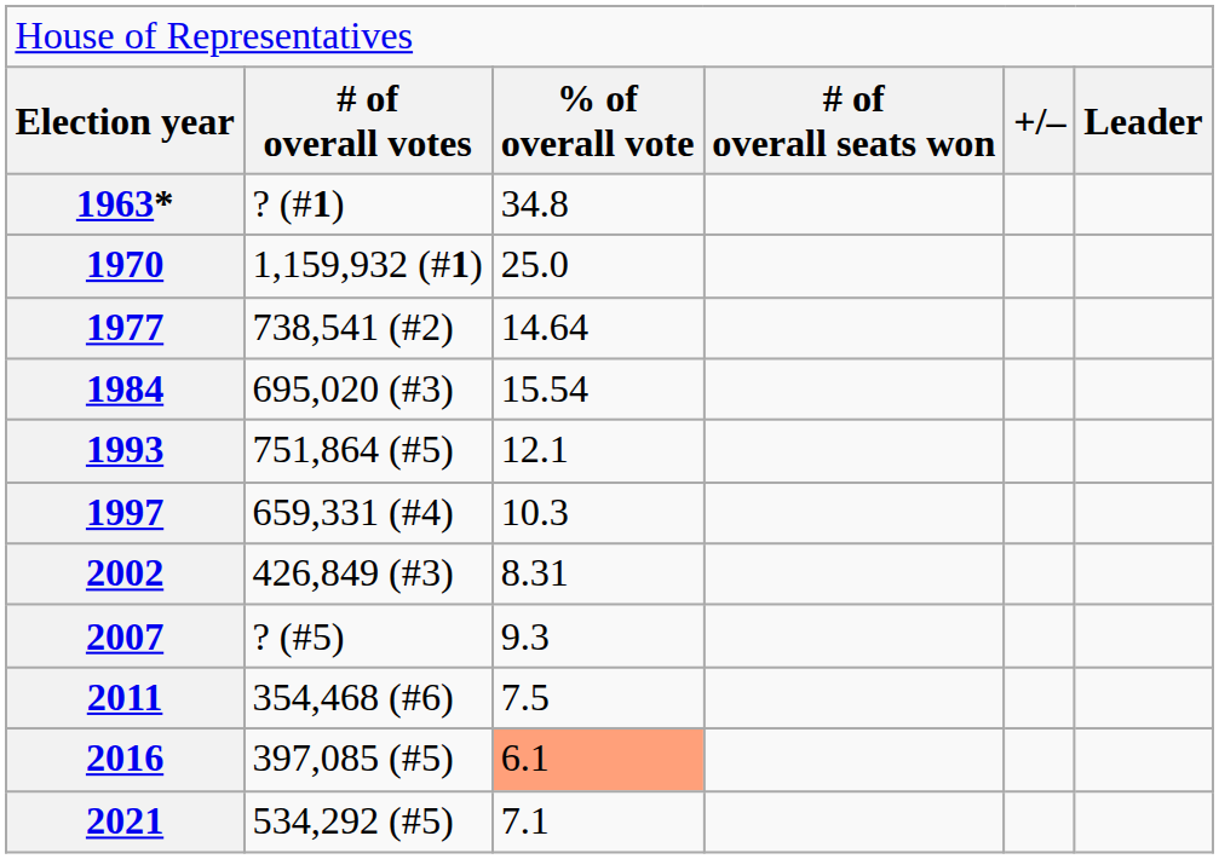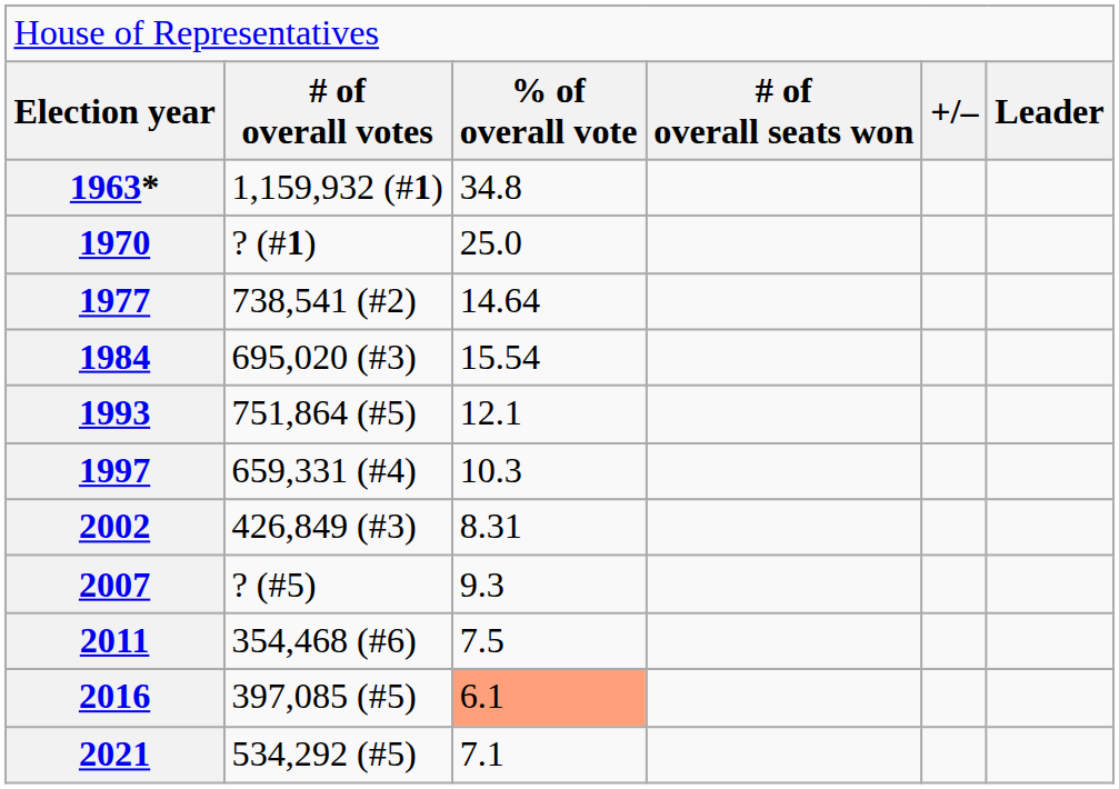1963* | column 2: ? (#1) -> 1,159,932 (#1)
1970 | column 2: 1,159,932 (#1) -> ? (#1)
